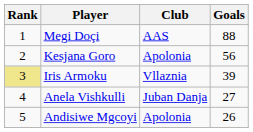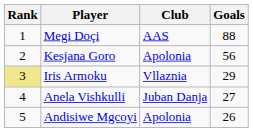Iris Armoku | Goals: 39 -> 29
